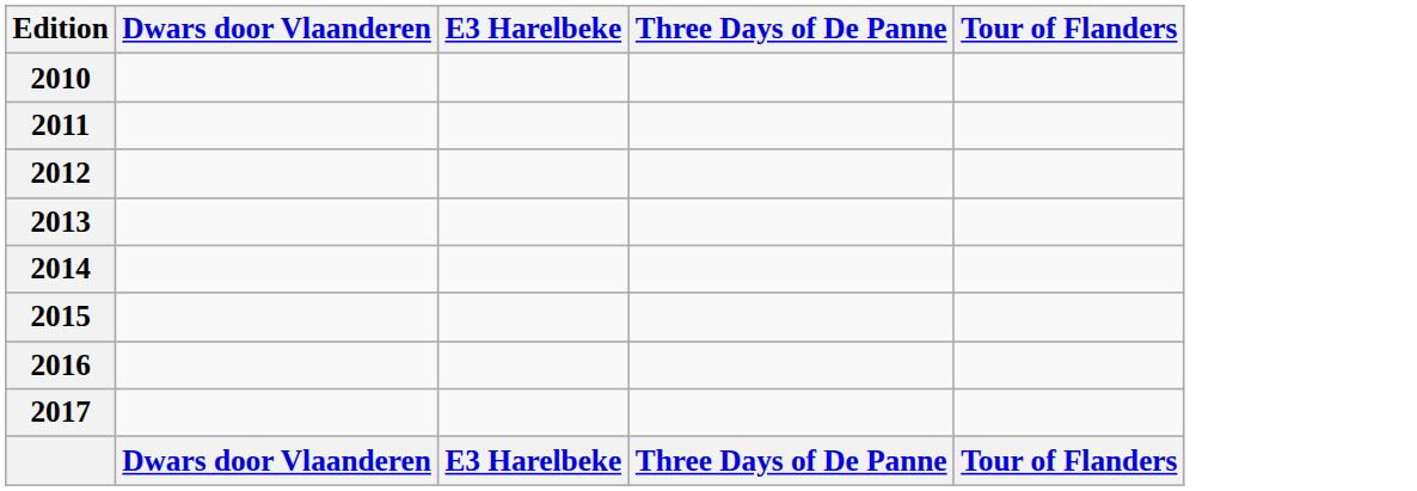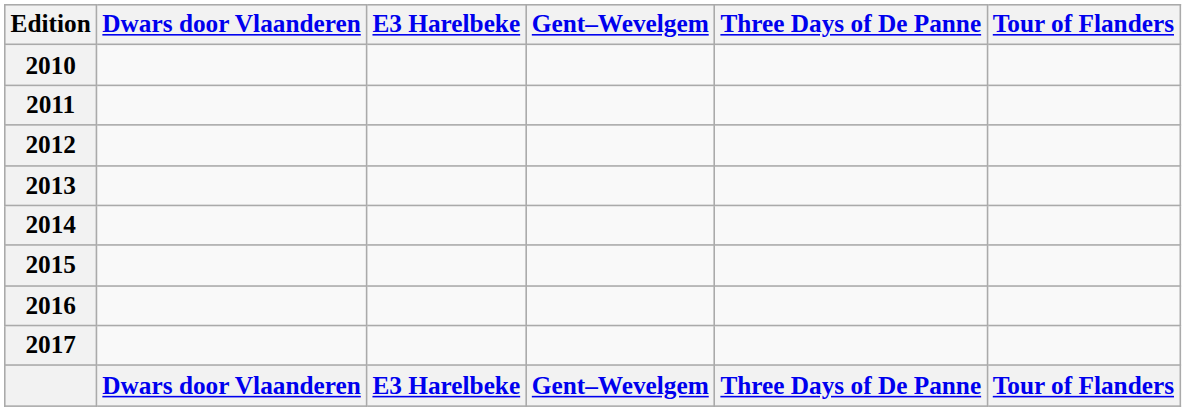+ column: Gent–Wevelgem | Gent–Wevelgem
